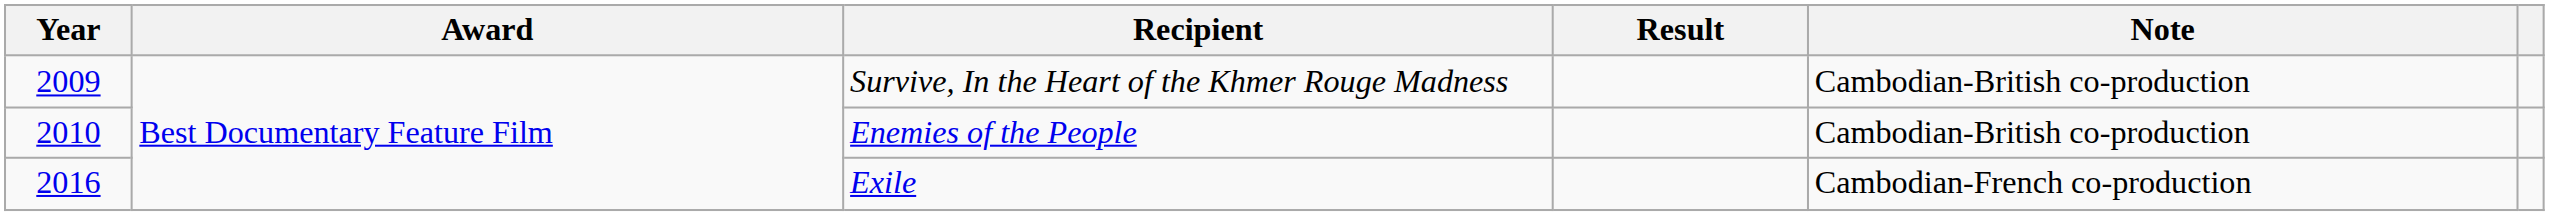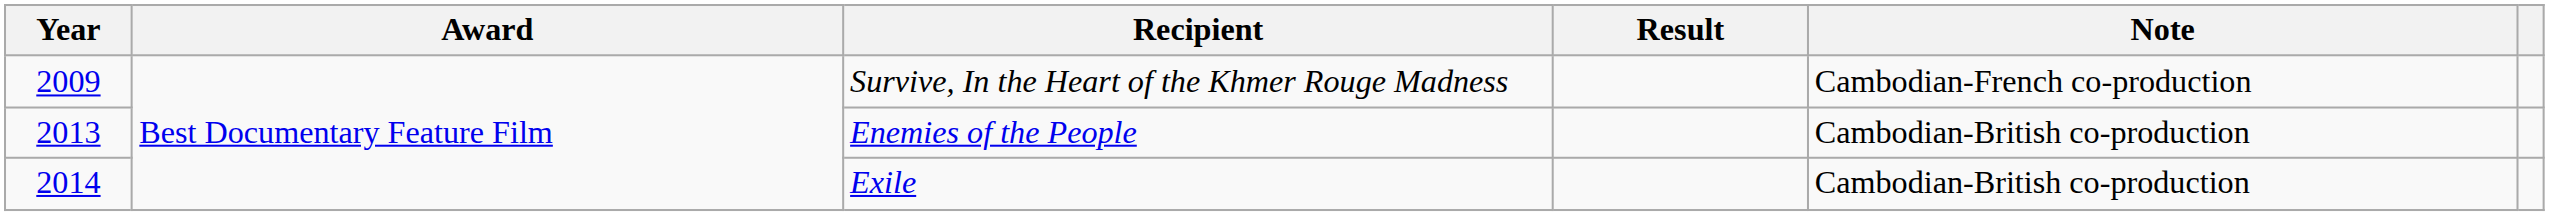Survive, In the Heart of the Khmer Rouge Madness | Note: Cambodian-British co-production -> Cambodian-French co-production
Enemies of the People | Year: 2010 -> 2013
Exile | Year: 2016 -> 2014
Exile | Note: Cambodian-French co-production -> Cambodian-British co-production
